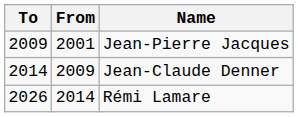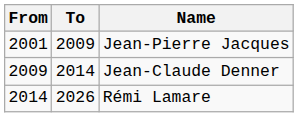columns swapped: From <-> To
